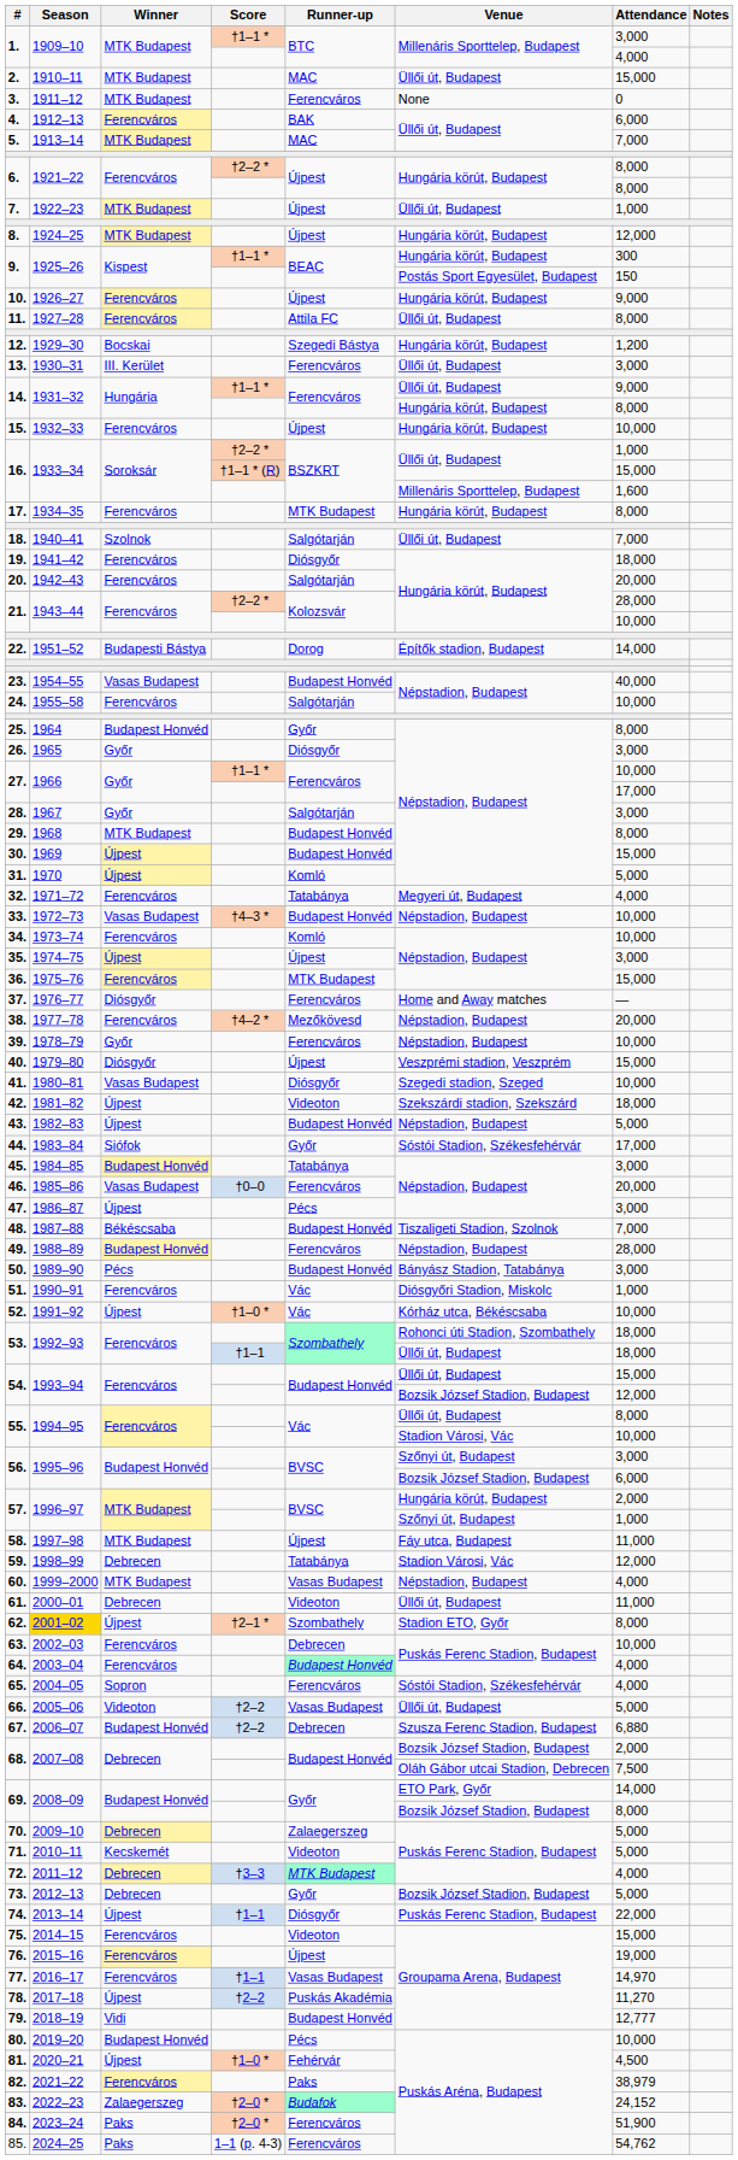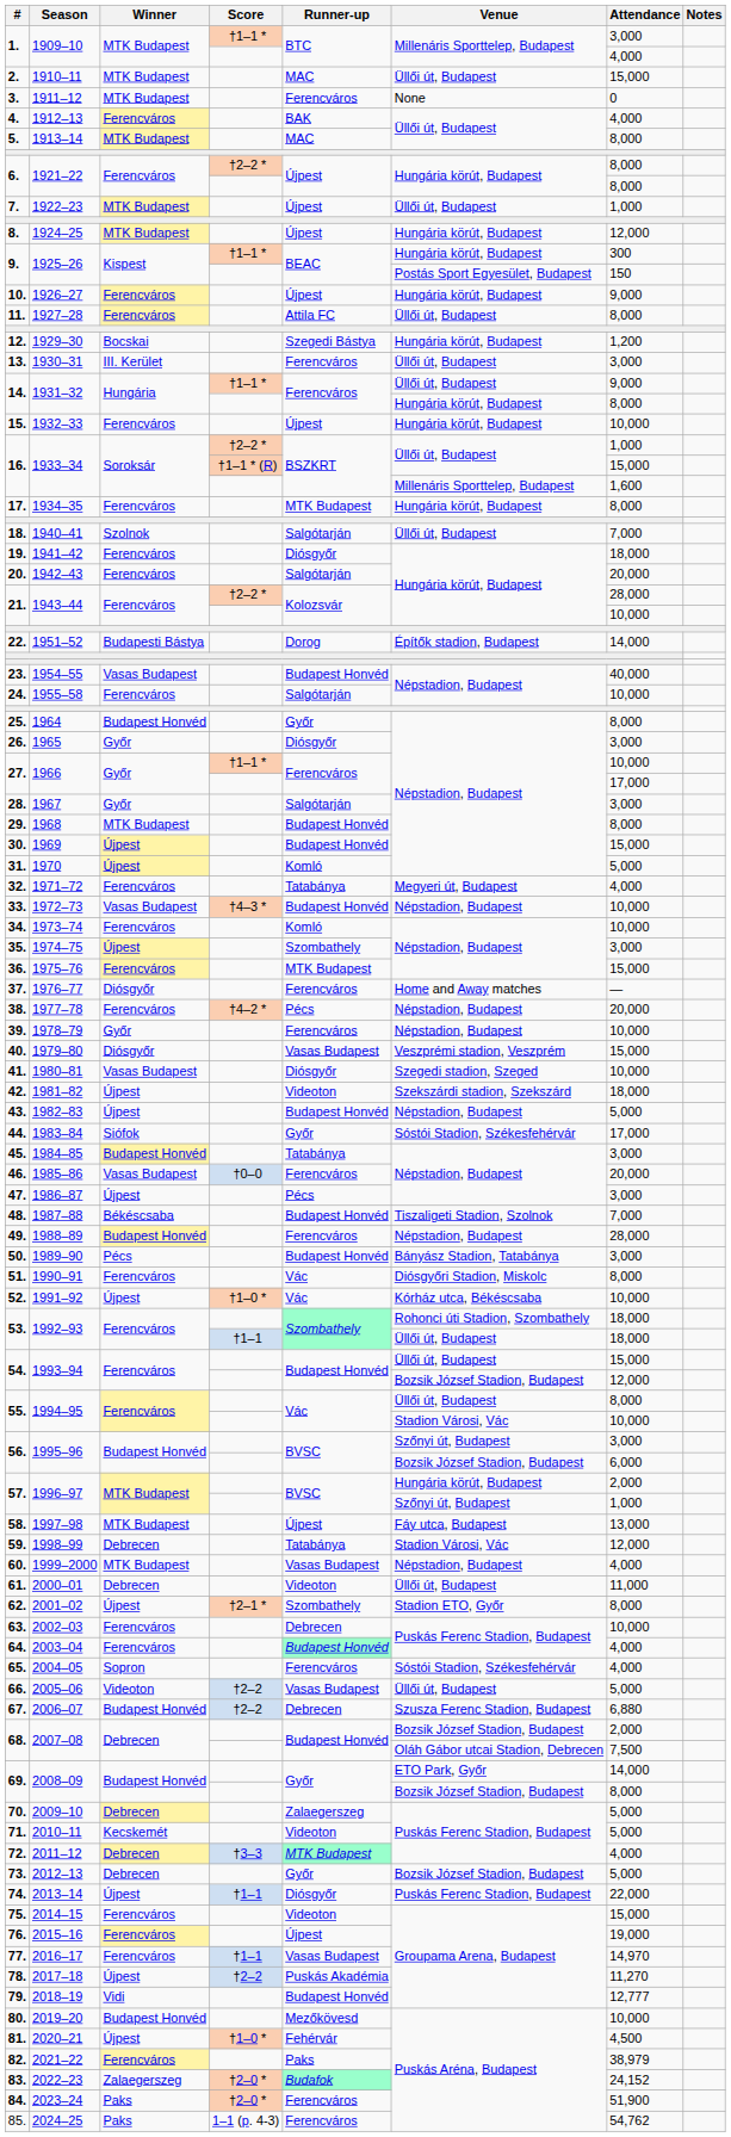4. | Attendance: 6,000 -> 4,000
5. | Attendance: 7,000 -> 8,000
35. | Runner-up: Újpest -> Szombathely
38. | Runner-up: Mezőkövesd -> Pécs
40. | Runner-up: Újpest -> Vasas Budapest
51. | Attendance: 1,000 -> 8,000
58. | Attendance: 11,000 -> 13,000
62. | Season: gold background -> no background
80. | Runner-up: Pécs -> Mezőkövesd
